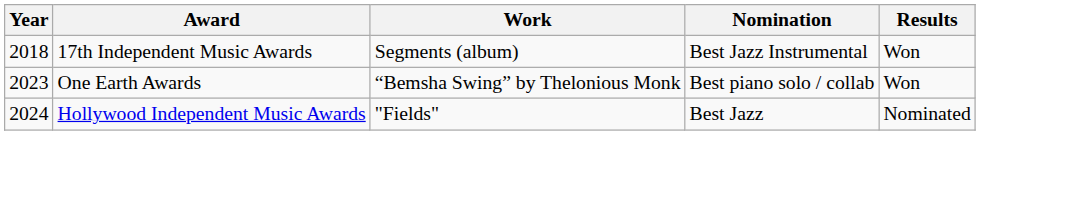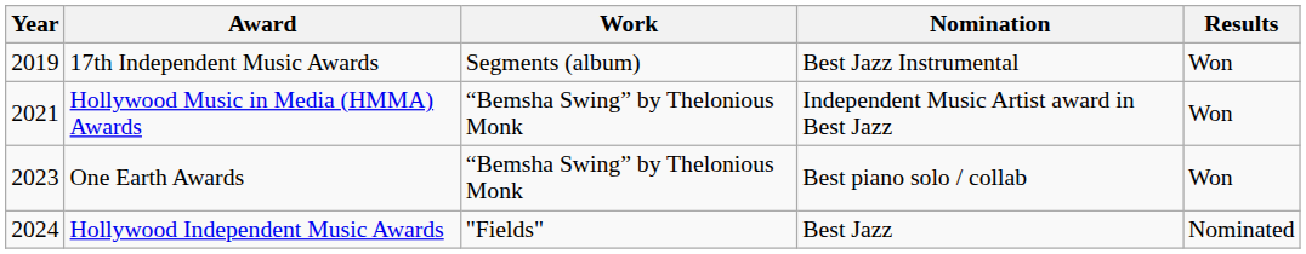17th Independent Music Awards | Year: 2018 -> 2019
+ row: 2021 | Hollywood Music in Media (HMMA) Awards | “Bemsha Swing” by Thelonious Monk | Independent Music Artist award in Best Jazz | Won
